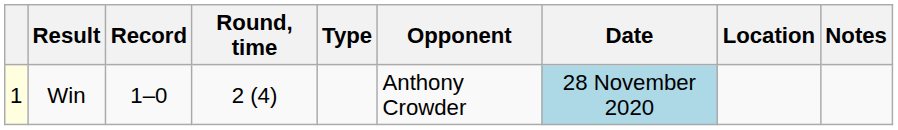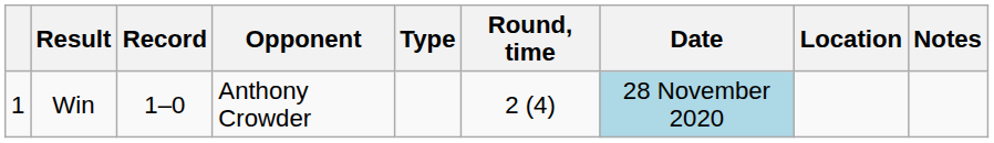columns swapped: Opponent <-> Round, time
Win | column 1: lightyellow background -> no background
